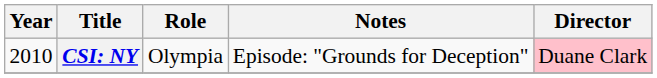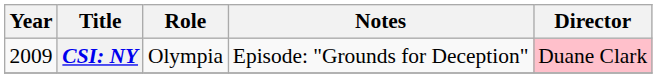CSI: NY | Year: 2010 -> 2009
